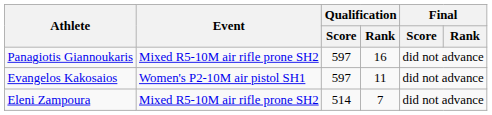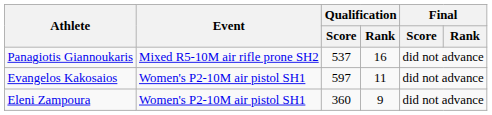Panagiotis Giannoukaris | Qualification / Score: 597 -> 537
Eleni Zampoura | Event: Mixed R5-10M air rifle prone SH2 -> Women's P2-10M air pistol SH1
Eleni Zampoura | Qualification / Score: 514 -> 360
Eleni Zampoura | Qualification / Rank: 7 -> 9
